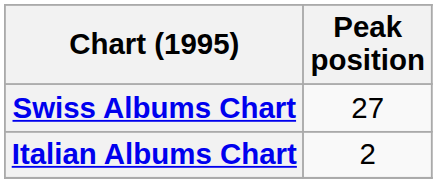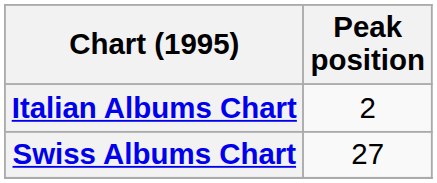rows swapped: Italian Albums Chart <-> Swiss Albums Chart
